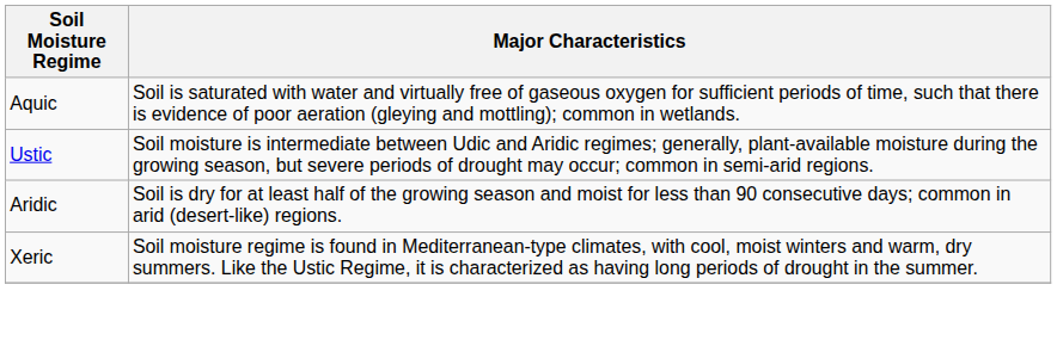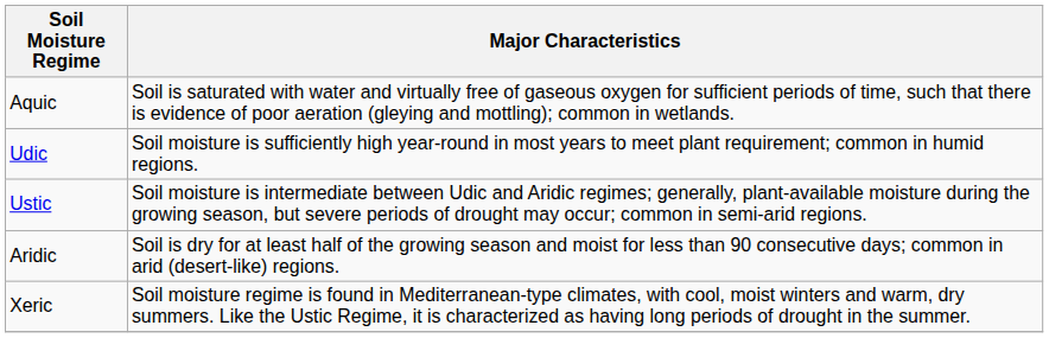+ row: Udic | Soil moisture is sufficiently high year-round in most years to meet plant requirement; common in humid regions.
